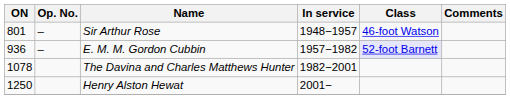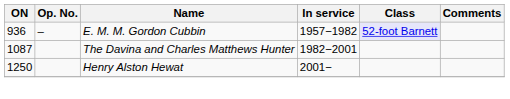- row: 801 | – | Sir Arthur Rose | 1948−1957 | 46-foot Watson
The Davina and Charles Matthews Hunter | ON: 1078 -> 1087
